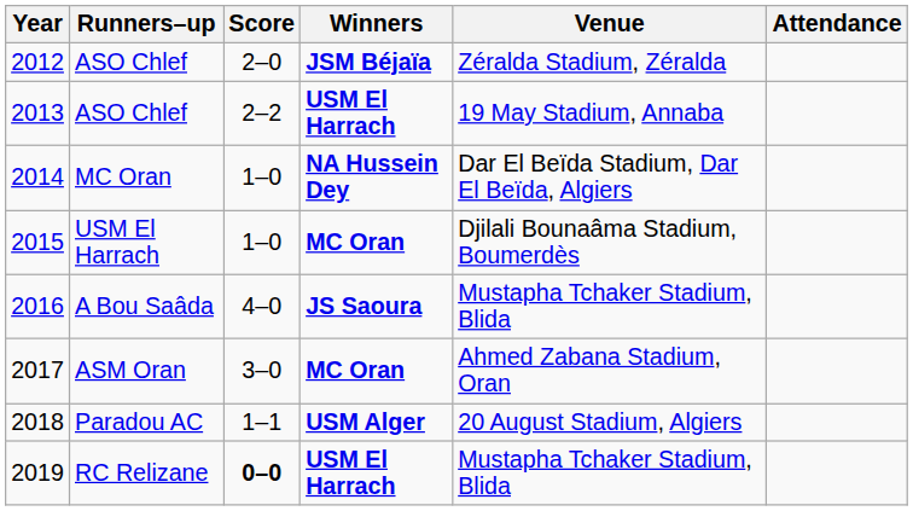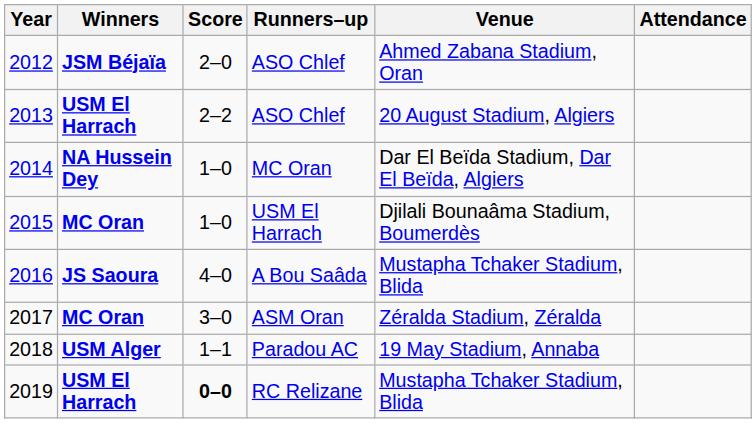columns swapped: Winners <-> Runners–up
2012 | Venue: Zéralda Stadium, Zéralda -> Ahmed Zabana Stadium, Oran
2013 | Venue: 19 May Stadium, Annaba -> 20 August Stadium, Algiers
2017 | Venue: Ahmed Zabana Stadium, Oran -> Zéralda Stadium, Zéralda
2018 | Venue: 20 August Stadium, Algiers -> 19 May Stadium, Annaba
